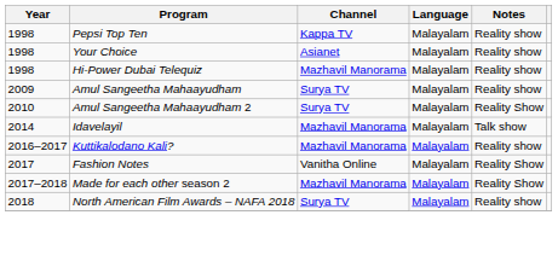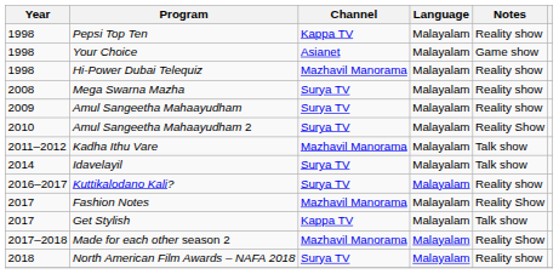Your Choice | Notes: Reality show -> Game show
+ row: 2008 | Mega Swarna Mazha | Surya TV | Malayalam | Reality show
+ row: 2011–2012 | Kadha Ithu Vare | Mazhavil Manorama | Malayalam | Talk show
Idavelayil | Channel: Mazhavil Manorama -> Surya TV
Kuttikalodano Kali? | Channel: Mazhavil Manorama -> Surya TV
Fashion Notes | Channel: Vanitha Online -> Mazhavil Manorama
+ row: 2017 | Get Stylish | Kappa TV | Malayalam | Talk show
